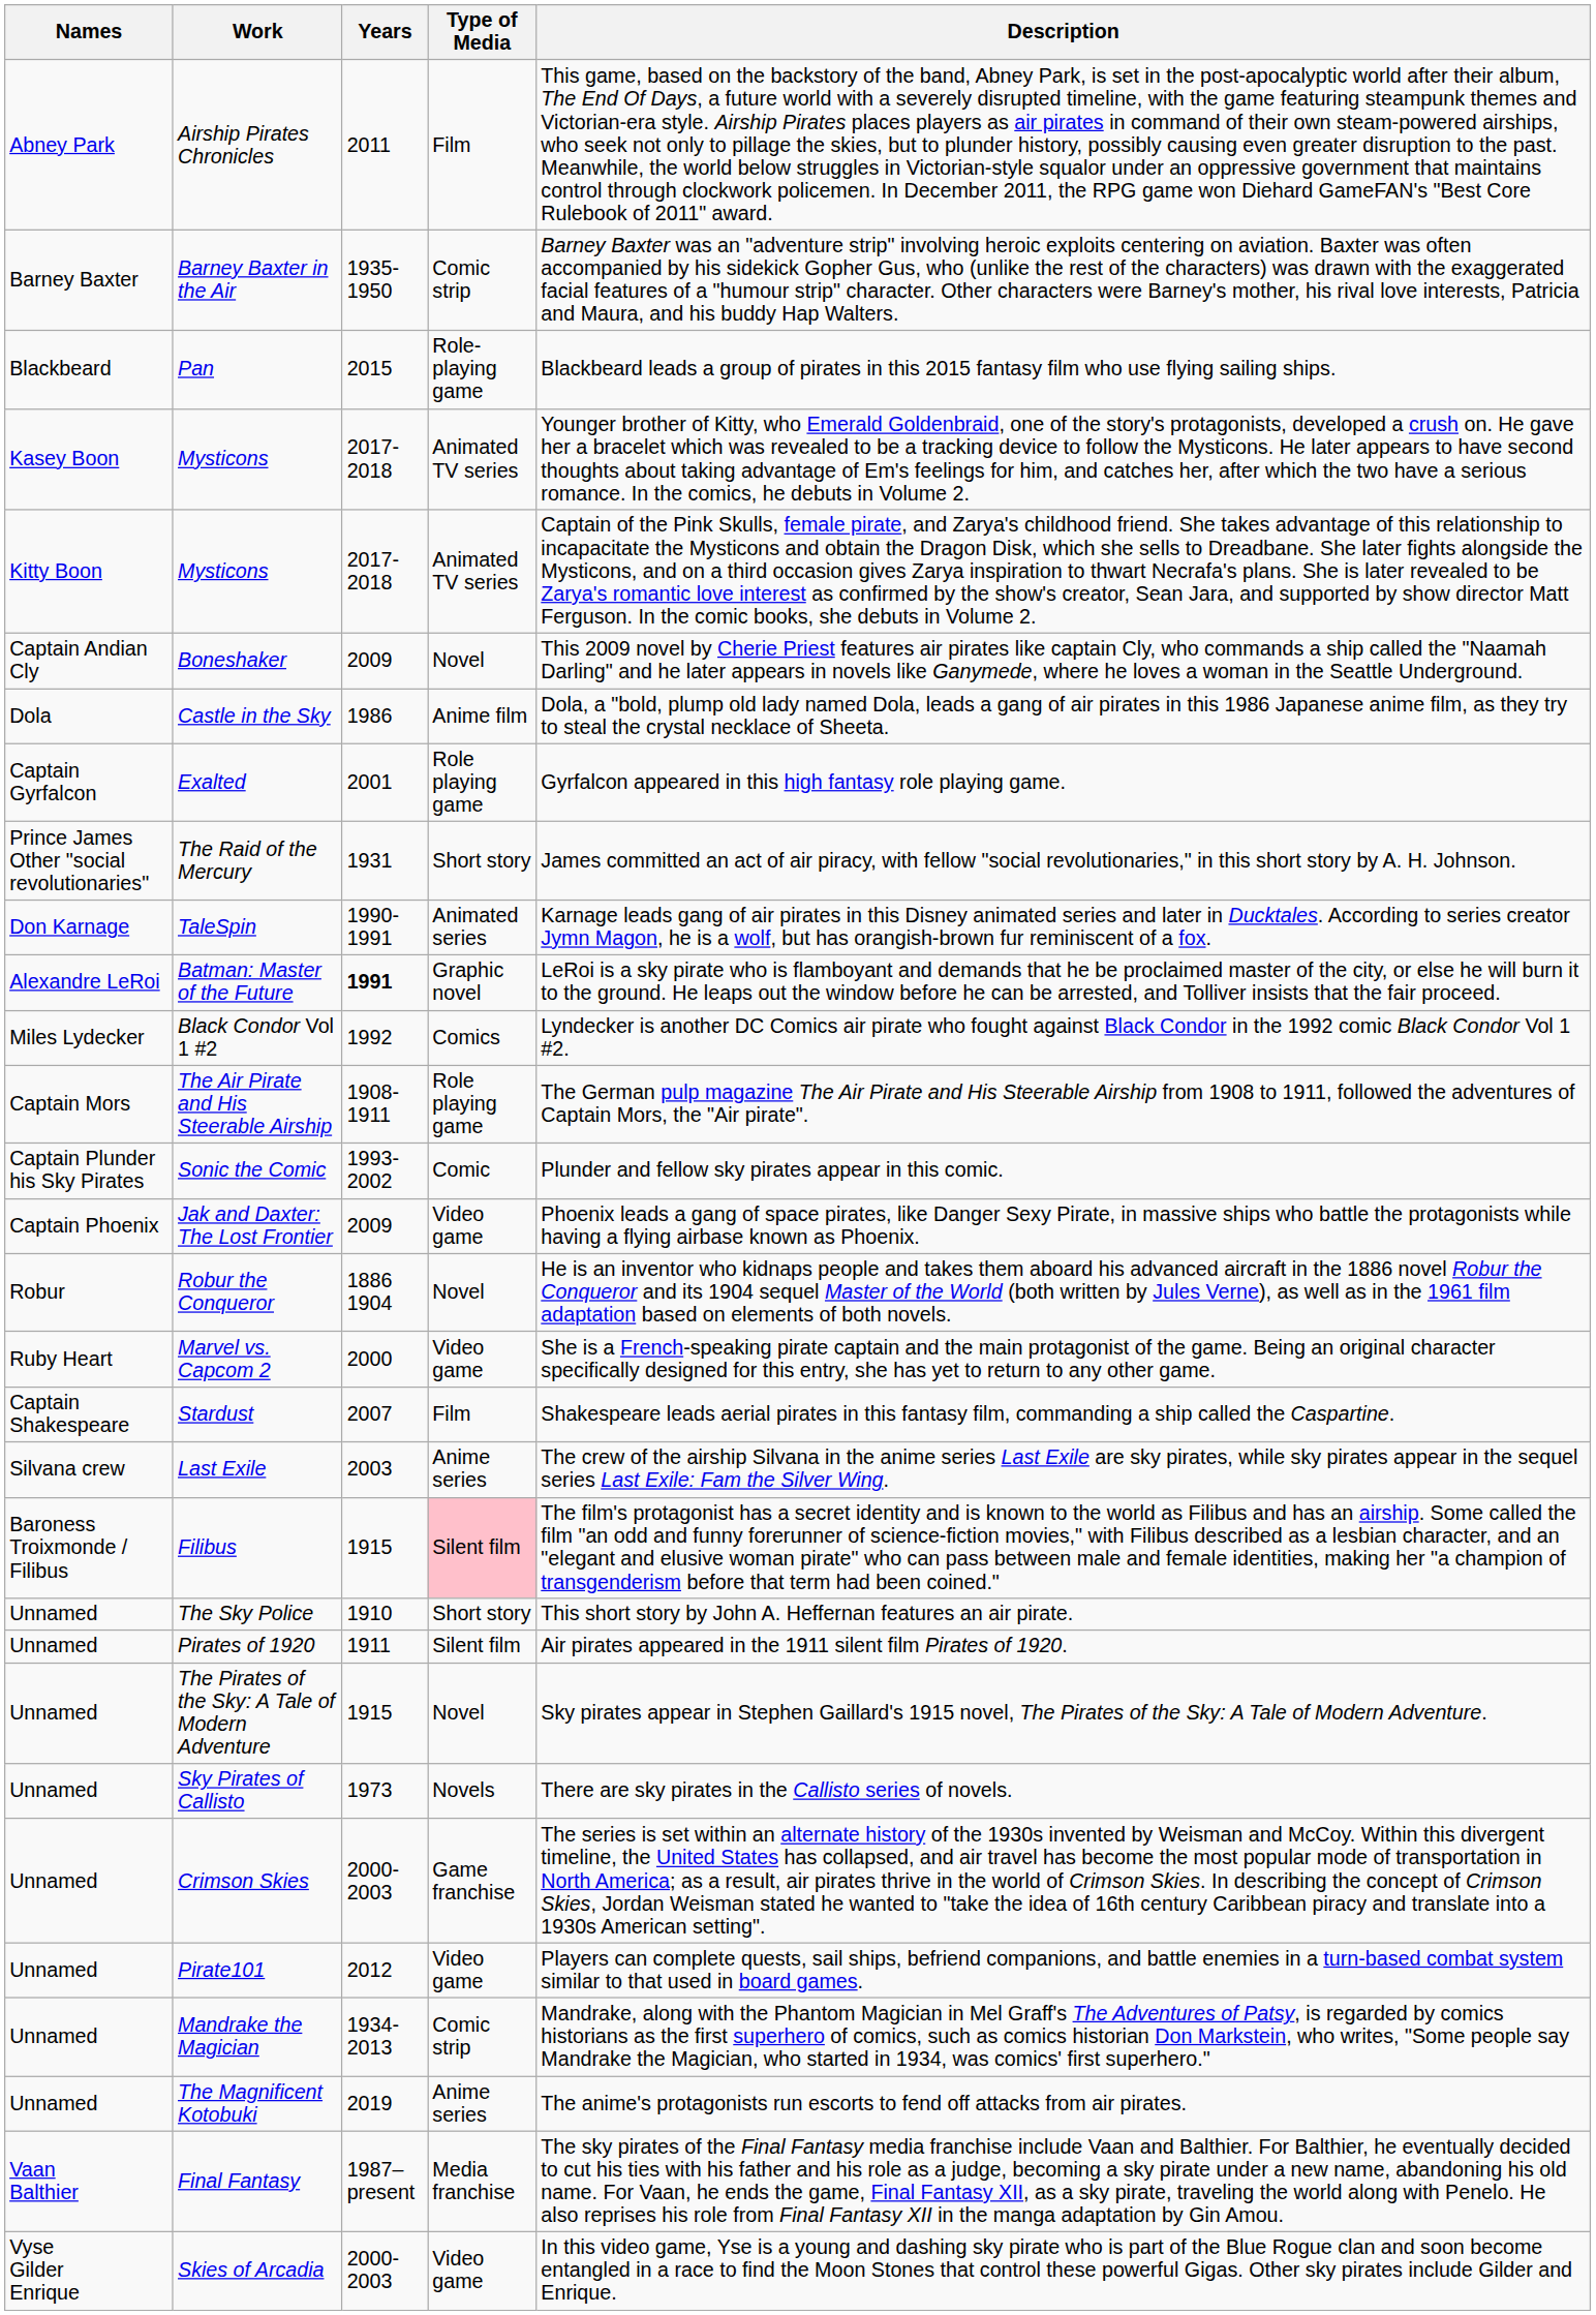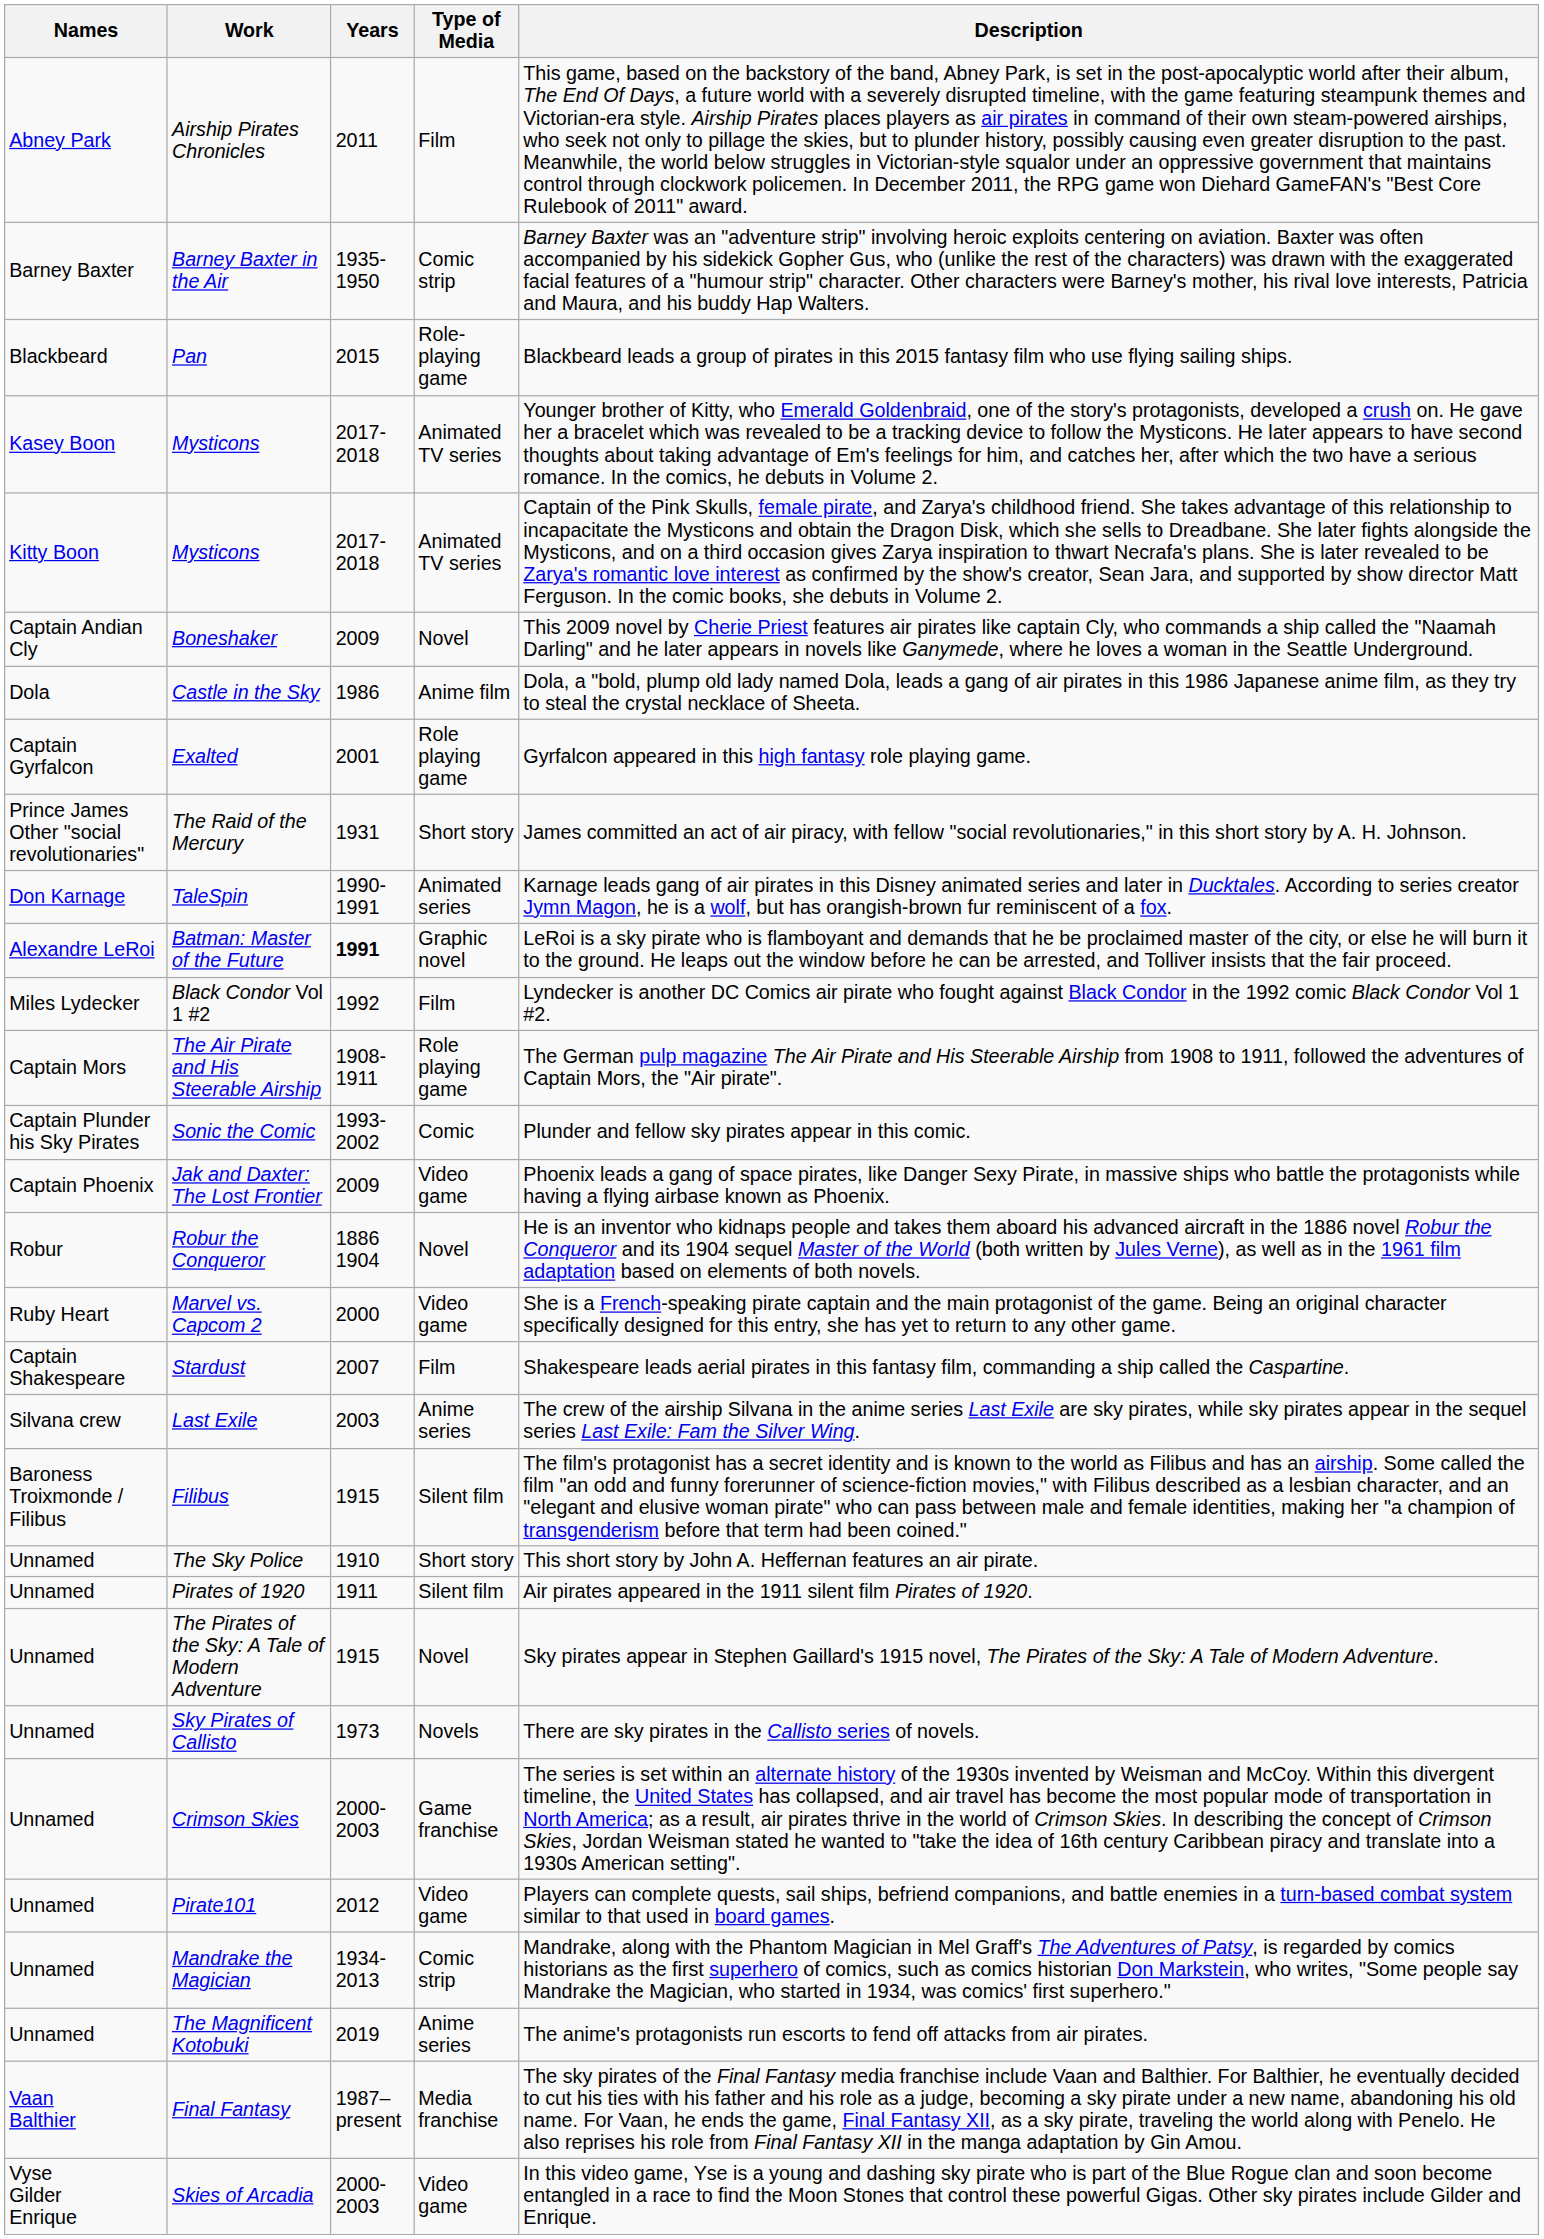Black Condor Vol 1 #2 | Type of Media: Comics -> Film
Filibus | Type of Media: pink background -> no background
